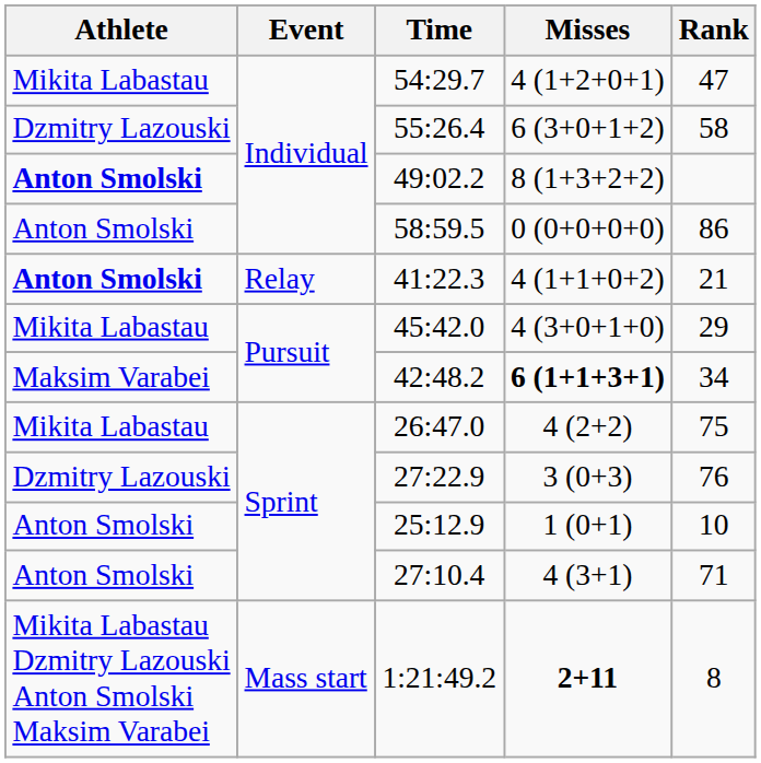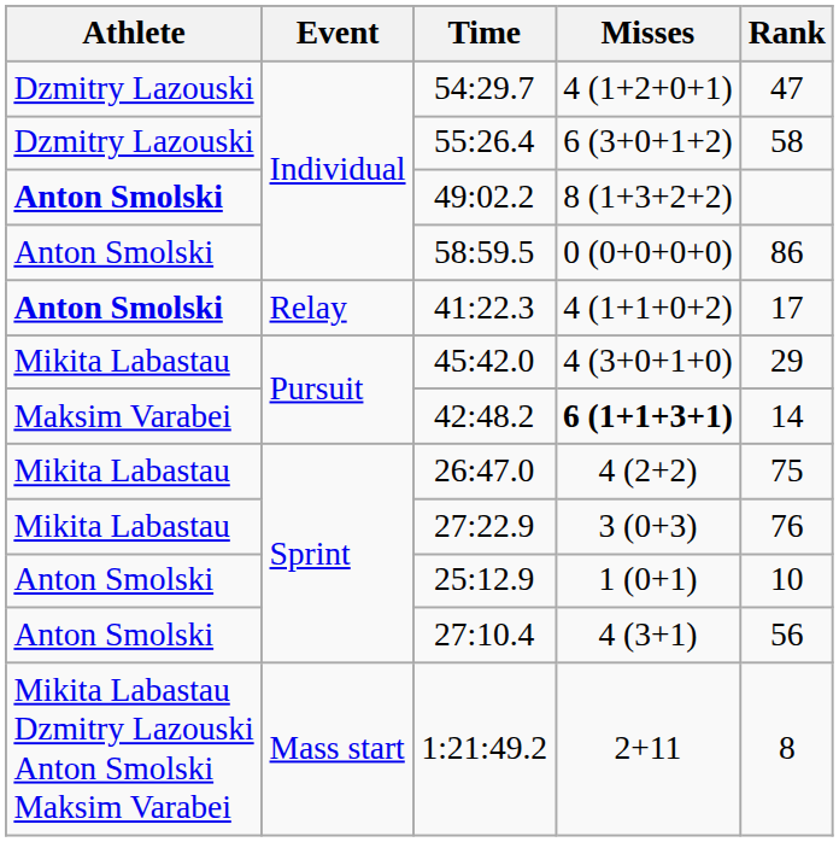54:29.7 | Athlete: Mikita Labastau -> Dzmitry Lazouski
41:22.3 | Rank: 21 -> 17
42:48.2 | Rank: 34 -> 14
27:22.9 | Athlete: Dzmitry Lazouski -> Mikita Labastau
27:10.4 | Rank: 71 -> 56
1:21:49.2 | Misses: bold -> normal
